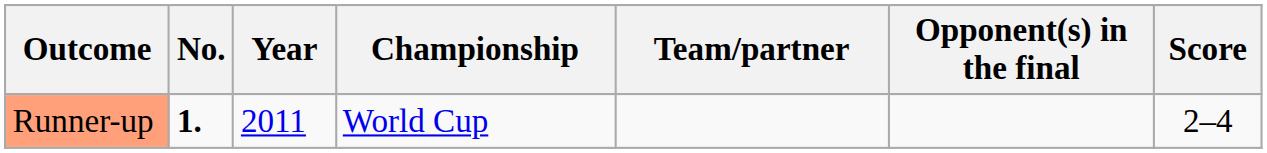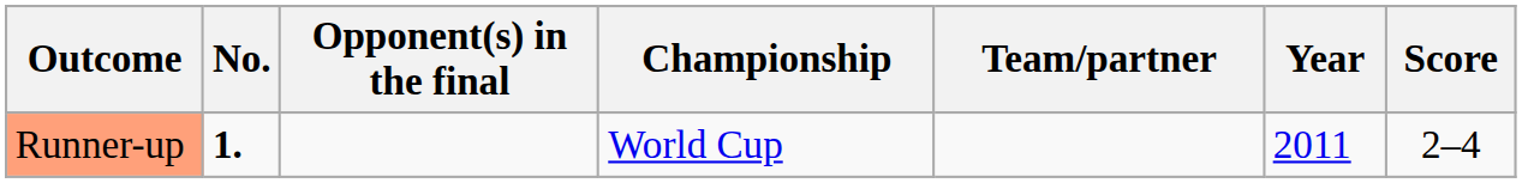columns swapped: Year <-> Opponent(s) in the final
